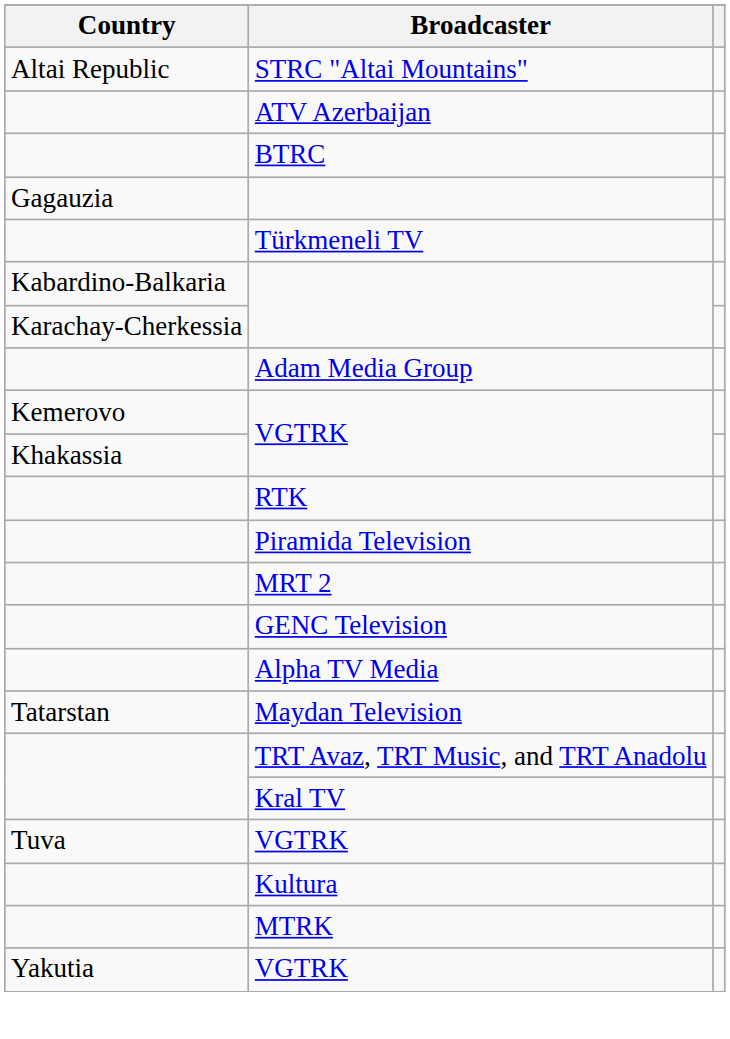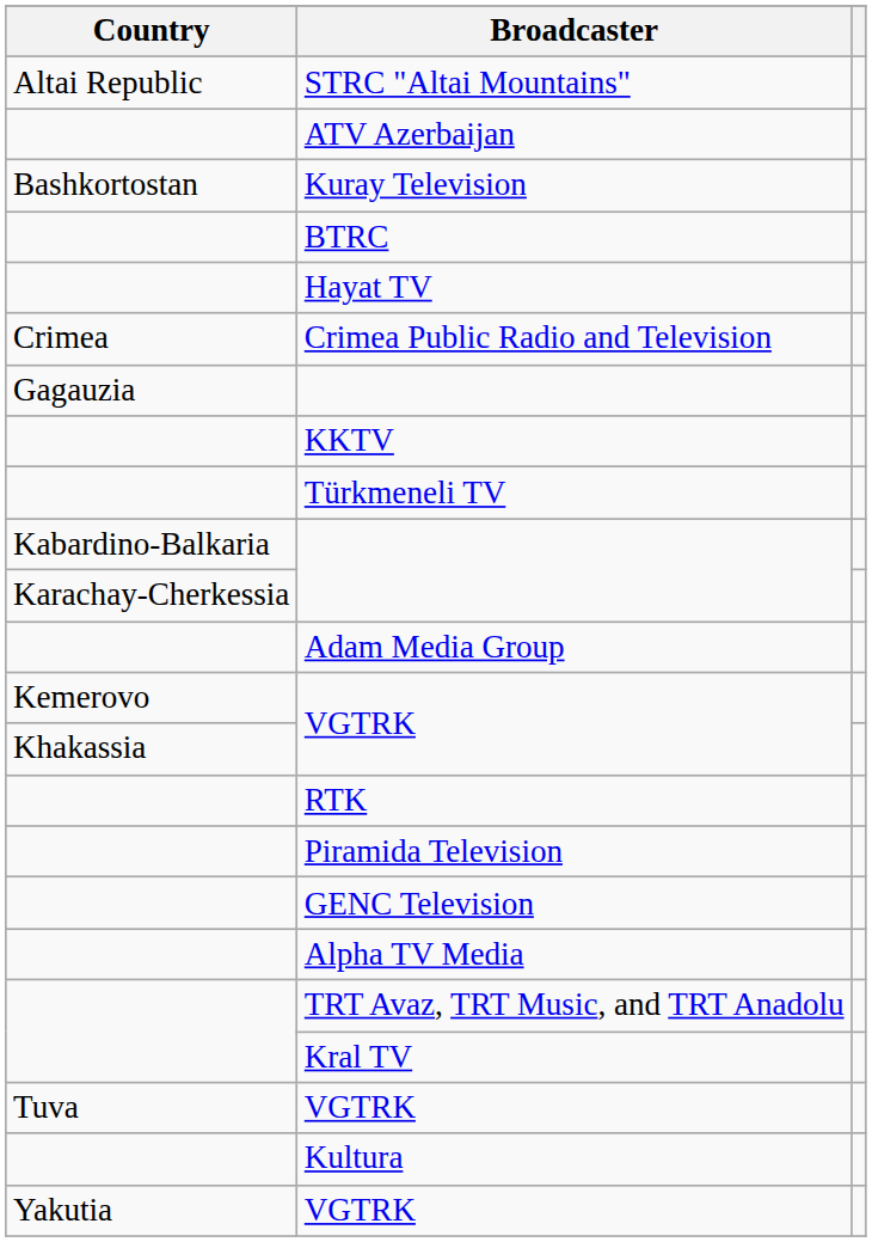+ row: Bashkortostan | Kuray Television
+ row: Hayat TV
+ row: Crimea | Crimea Public Radio and Television
+ row: KKTV
- row: MRT 2
- row: Tatarstan | Maydan Television
- row: MTRK
